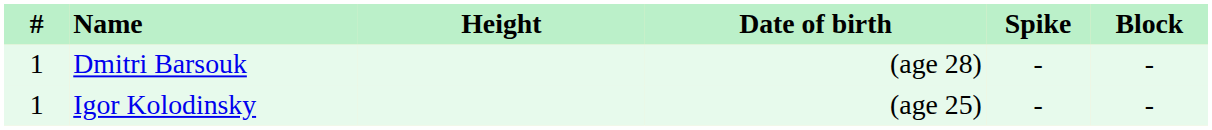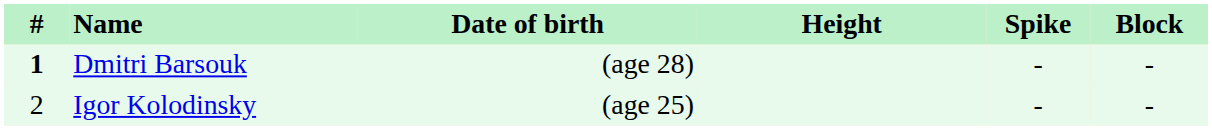columns swapped: Date of birth <-> Height
Dmitri Barsouk | #: normal -> bold
Igor Kolodinsky | #: 1 -> 2
